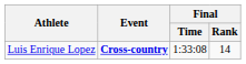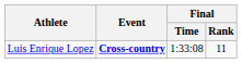Luis Enrique Lopez | Final / Rank: 14 -> 11
